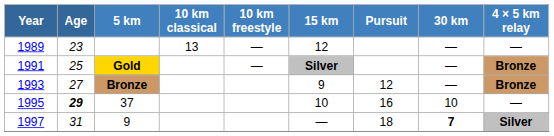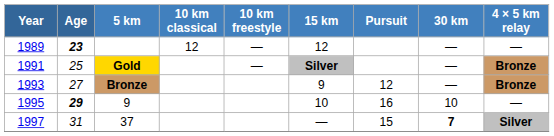1989 | Age: normal -> bold
1989 | 10 km classical: 13 -> 12
1995 | 5 km: 37 -> 9
1997 | 5 km: 9 -> 37
1997 | Pursuit: 18 -> 15
